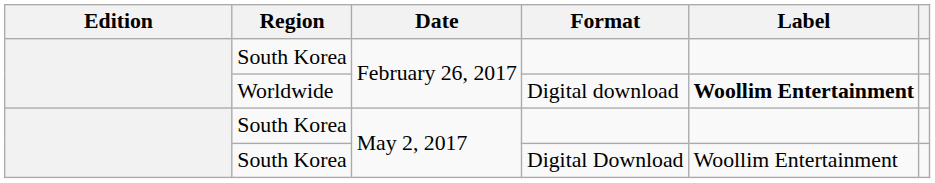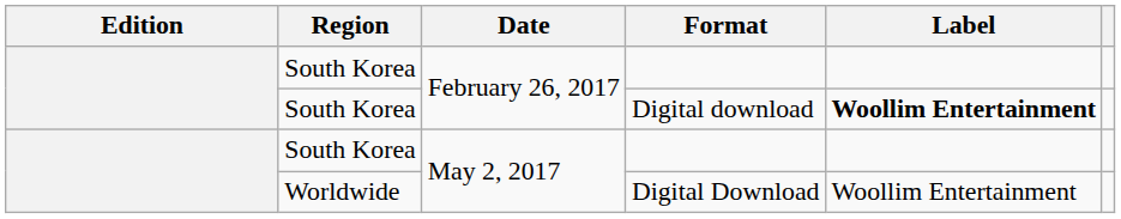Digital download | Region: Worldwide -> South Korea
Digital Download | Region: South Korea -> Worldwide
